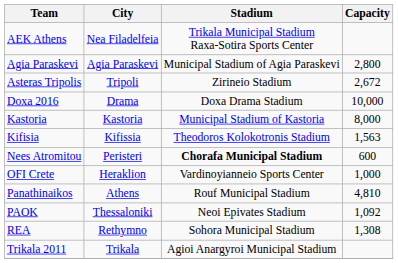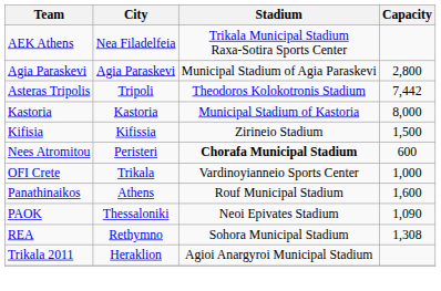Asteras Tripolis | Stadium: Zirineio Stadium -> Theodoros Kolokotronis Stadium
Asteras Tripolis | Capacity: 2,672 -> 7,442
- row: Doxa 2016 | Drama | Doxa Drama Stadium | 10,000
Kifisia | Stadium: Theodoros Kolokotronis Stadium -> Zirineio Stadium
Kifisia | Capacity: 1,563 -> 1,500
OFI Crete | City: Heraklion -> Trikala
Panathinaikos | Capacity: 4,810 -> 1,600
PAOK | Capacity: 1,092 -> 1,090
Trikala 2011 | City: Trikala -> Heraklion
